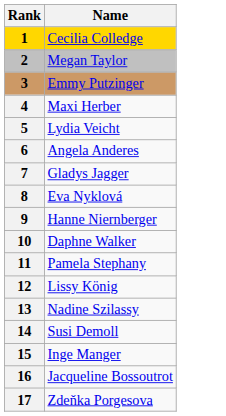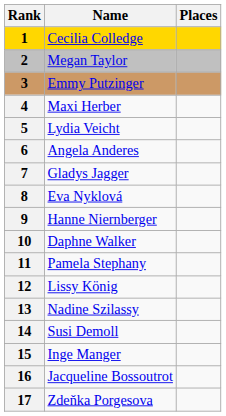+ column: Places
